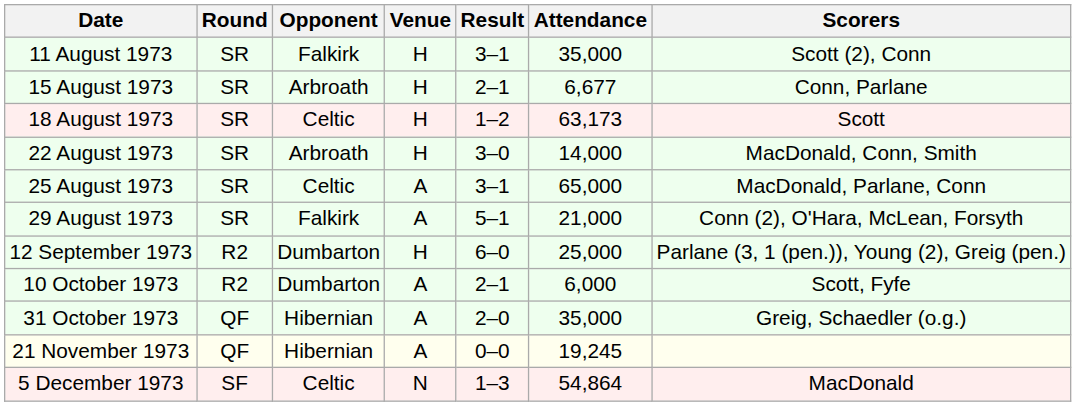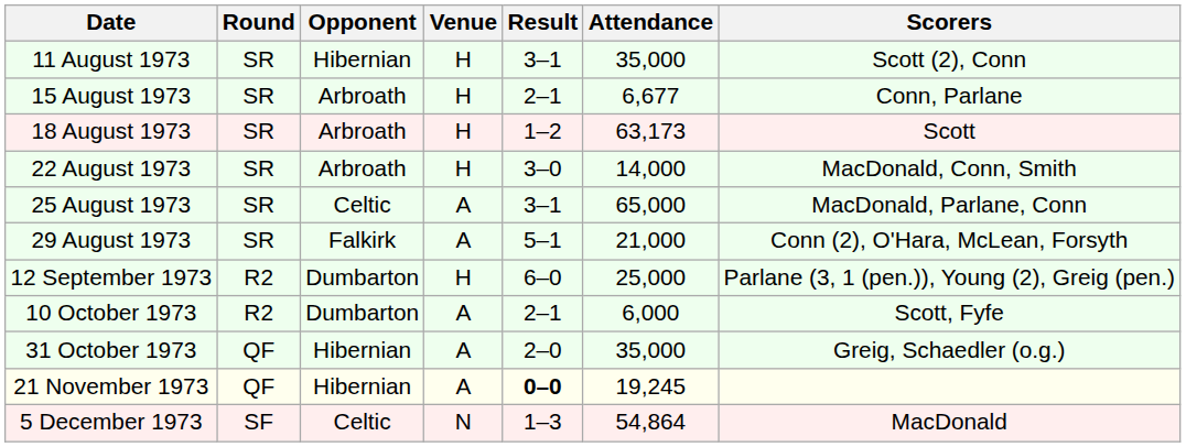11 August 1973 | Opponent: Falkirk -> Hibernian
18 August 1973 | Opponent: Celtic -> Arbroath
21 November 1973 | Result: normal -> bold
